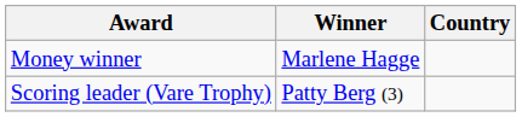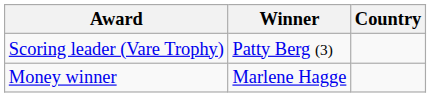rows swapped: Money winner <-> Scoring leader (Vare Trophy)
